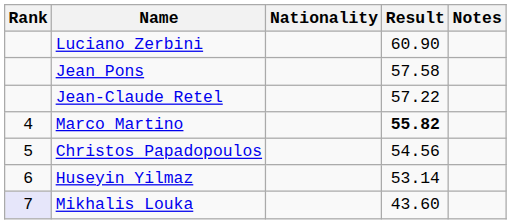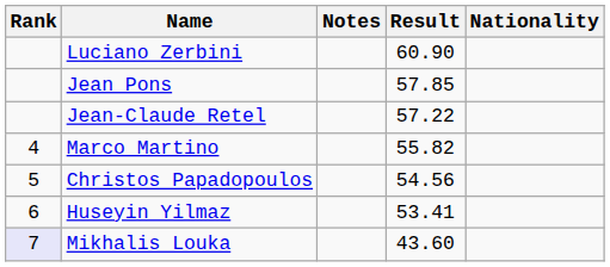columns swapped: Nationality <-> Notes
Jean Pons | Result: 57.58 -> 57.85
Marco Martino | Result: bold -> normal
Huseyin Yilmaz | Result: 53.14 -> 53.41
